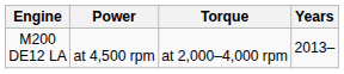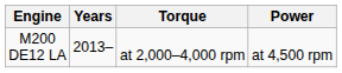columns swapped: Power <-> Years
